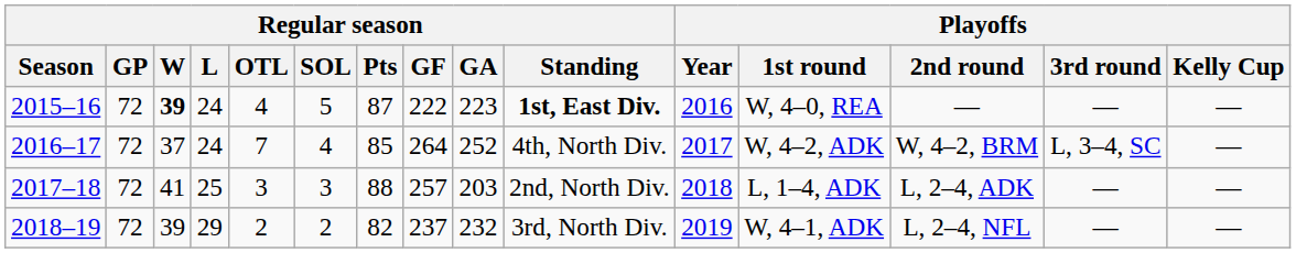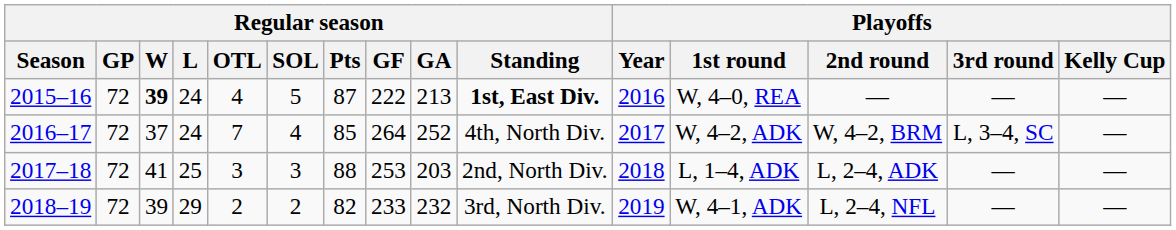2015–16 | Regular season / GA: 223 -> 213
2017–18 | Regular season / GF: 257 -> 253
2018–19 | Regular season / GF: 237 -> 233
